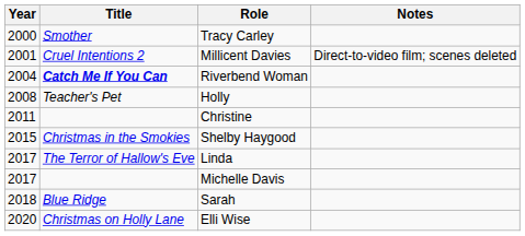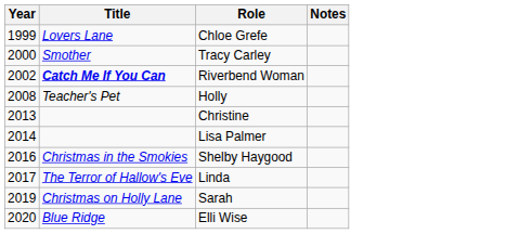+ row: 1999 | Lovers Lane | Chloe Grefe
- row: 2001 | Cruel Intentions 2 | Millicent Davies | Direct-to-video film; scenes deleted
Riverbend Woman | Year: 2004 -> 2002
Christine | Year: 2011 -> 2013
+ row: 2014 | Lisa Palmer
Shelby Haygood | Year: 2015 -> 2016
- row: 2017 | Michelle Davis
Sarah | Year: 2018 -> 2019
Sarah | Title: Blue Ridge -> Christmas on Holly Lane
Elli Wise | Title: Christmas on Holly Lane -> Blue Ridge
